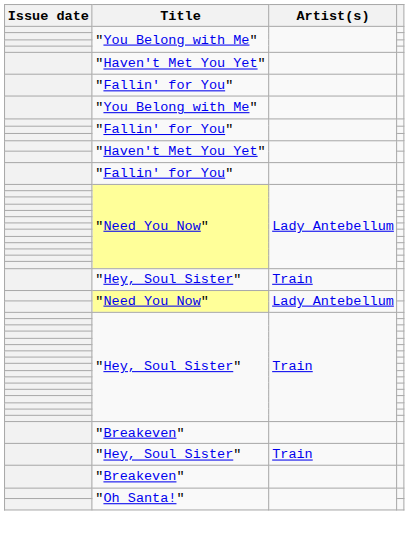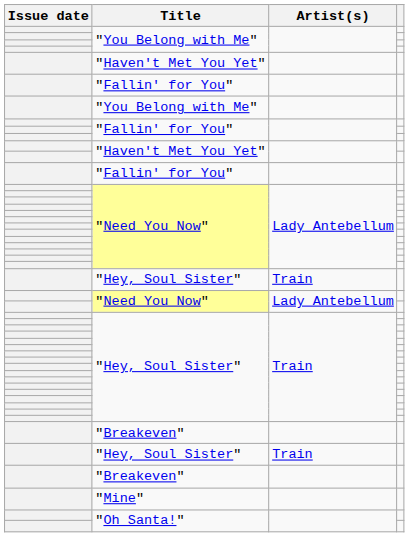+ row: "Mine"
